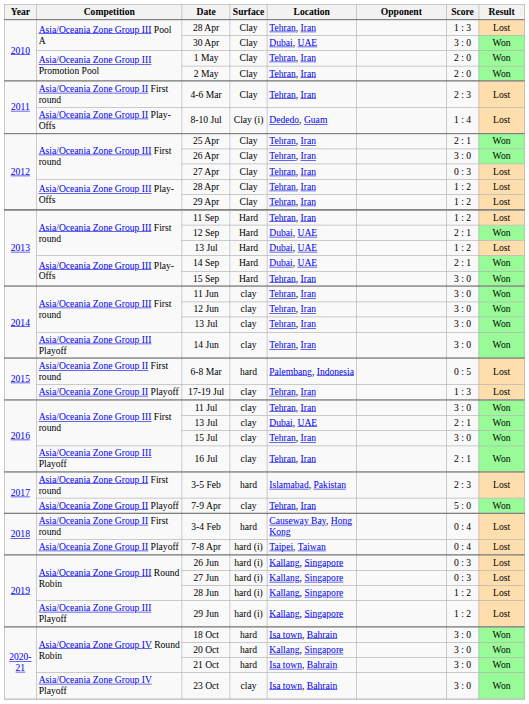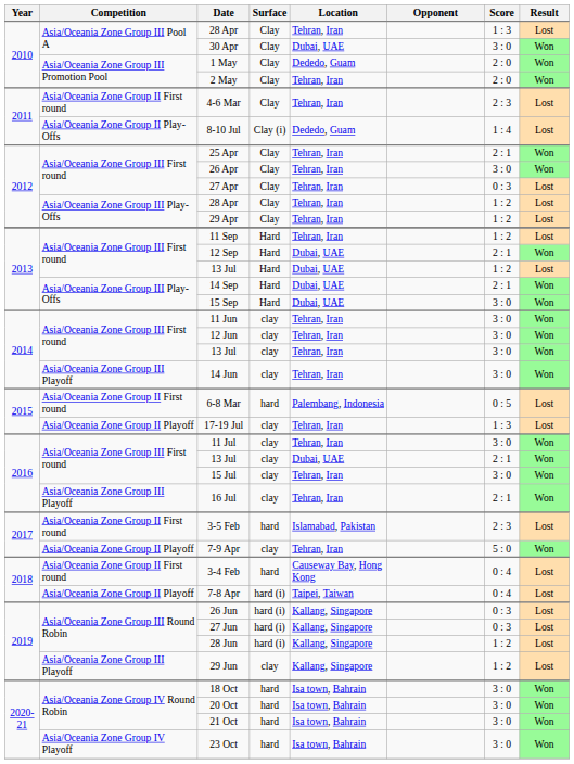1 May | Location: Tehran, Iran -> Dededo, Guam
15 Sep | Location: Tehran, Iran -> Dubai, UAE
29 Jun | Surface: hard (i) -> clay
20 Oct | Location: Kallang, Singapore -> Isa town, Bahrain
23 Oct | Surface: clay -> hard
